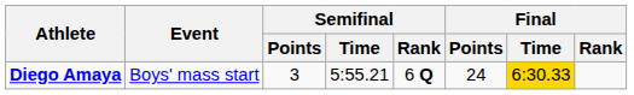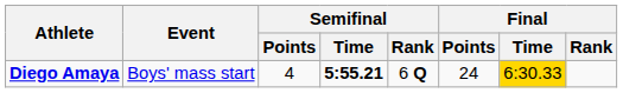Diego Amaya | Semifinal / Points: 3 -> 4
Diego Amaya | Semifinal / Time: normal -> bold
